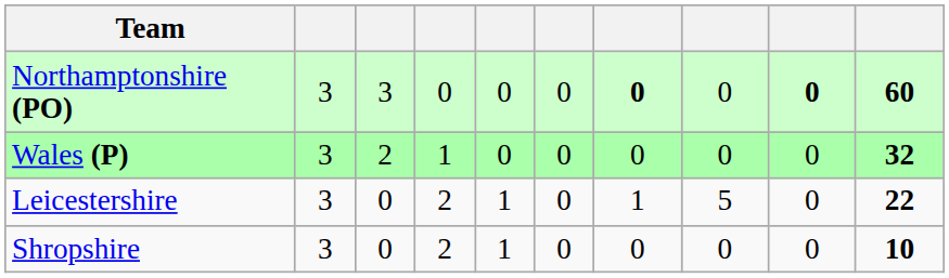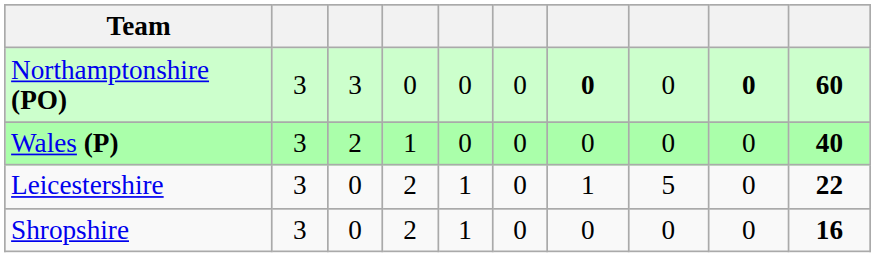Wales (P) | column 10: 32 -> 40
Shropshire | column 10: 10 -> 16
